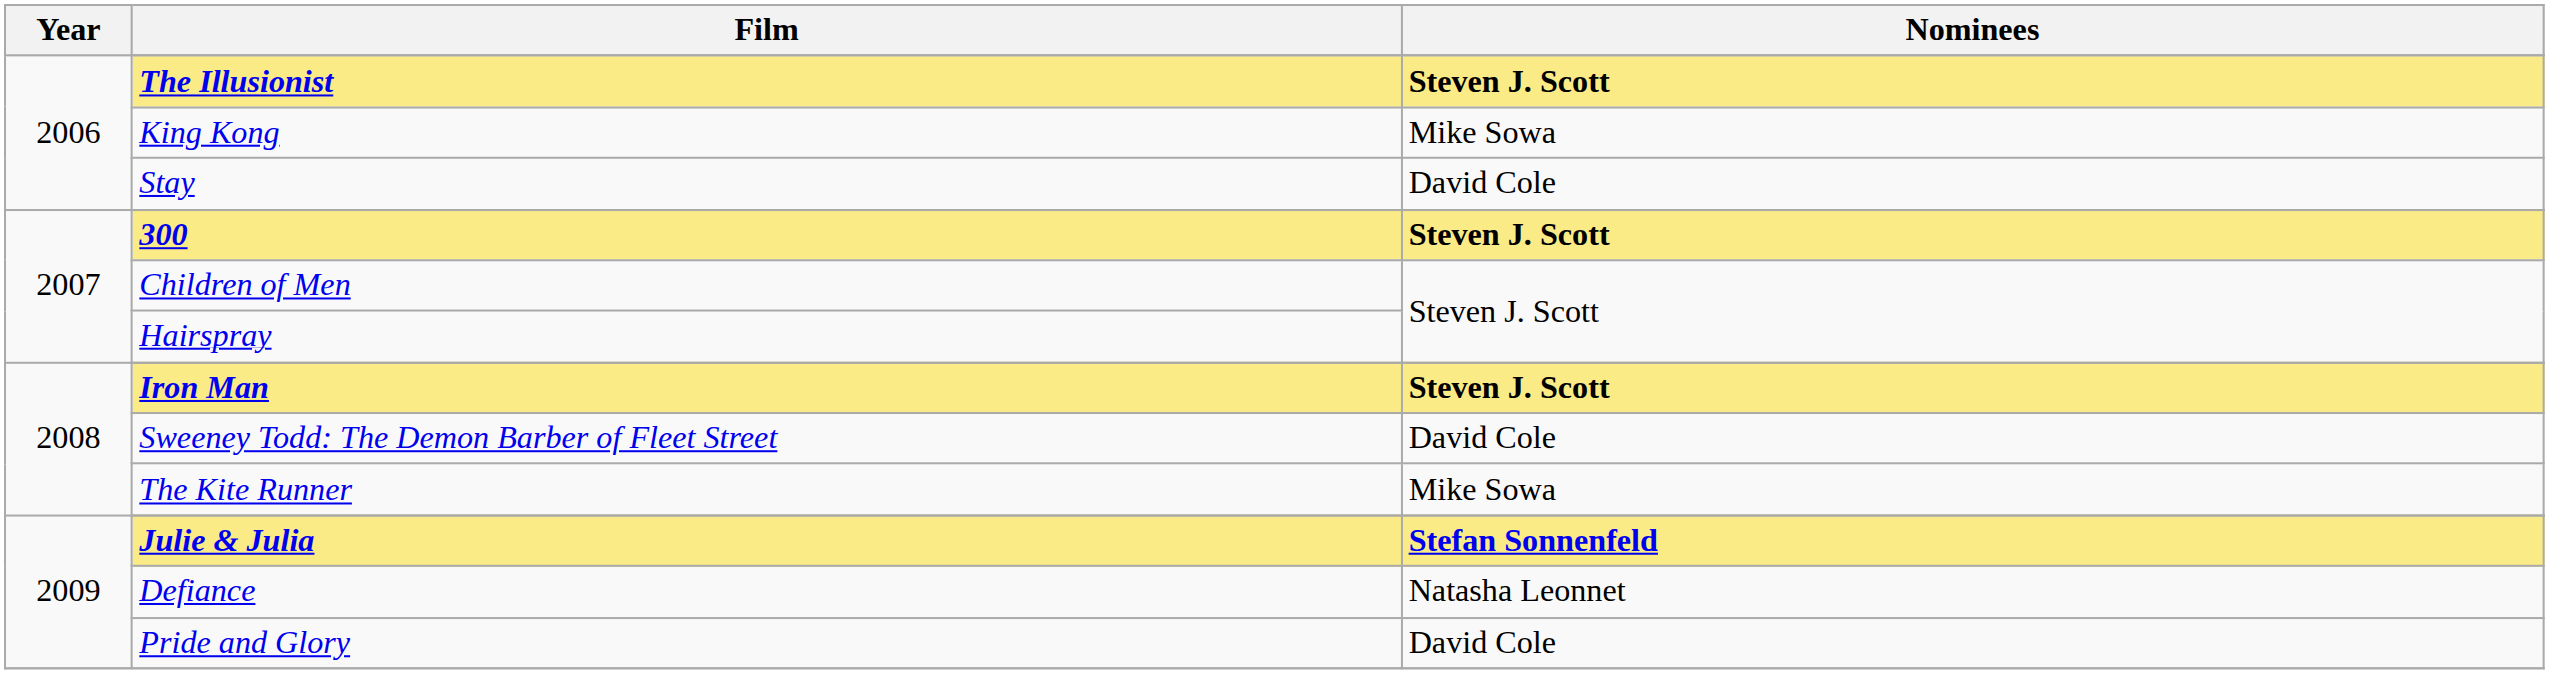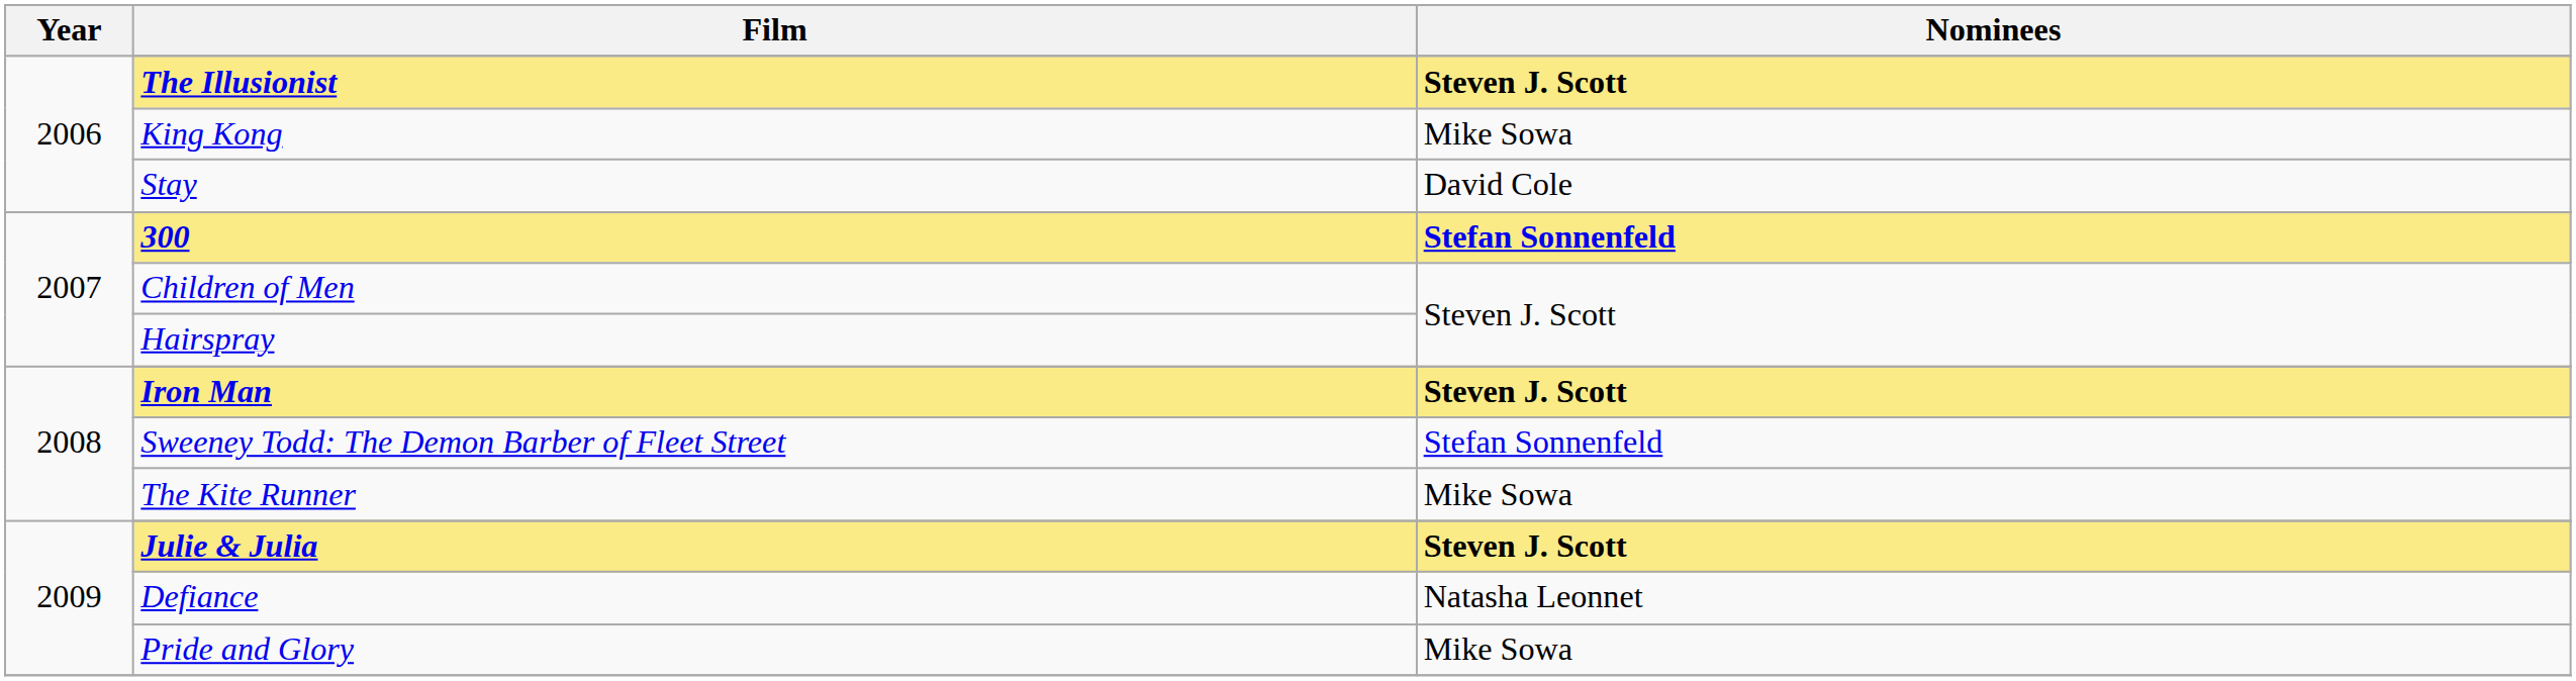300 | Nominees: Steven J. Scott -> Stefan Sonnenfeld
Sweeney Todd: The Demon Barber of Fleet Street | Nominees: David Cole -> Stefan Sonnenfeld
Julie & Julia | Nominees: Stefan Sonnenfeld -> Steven J. Scott
Pride and Glory | Nominees: David Cole -> Mike Sowa
